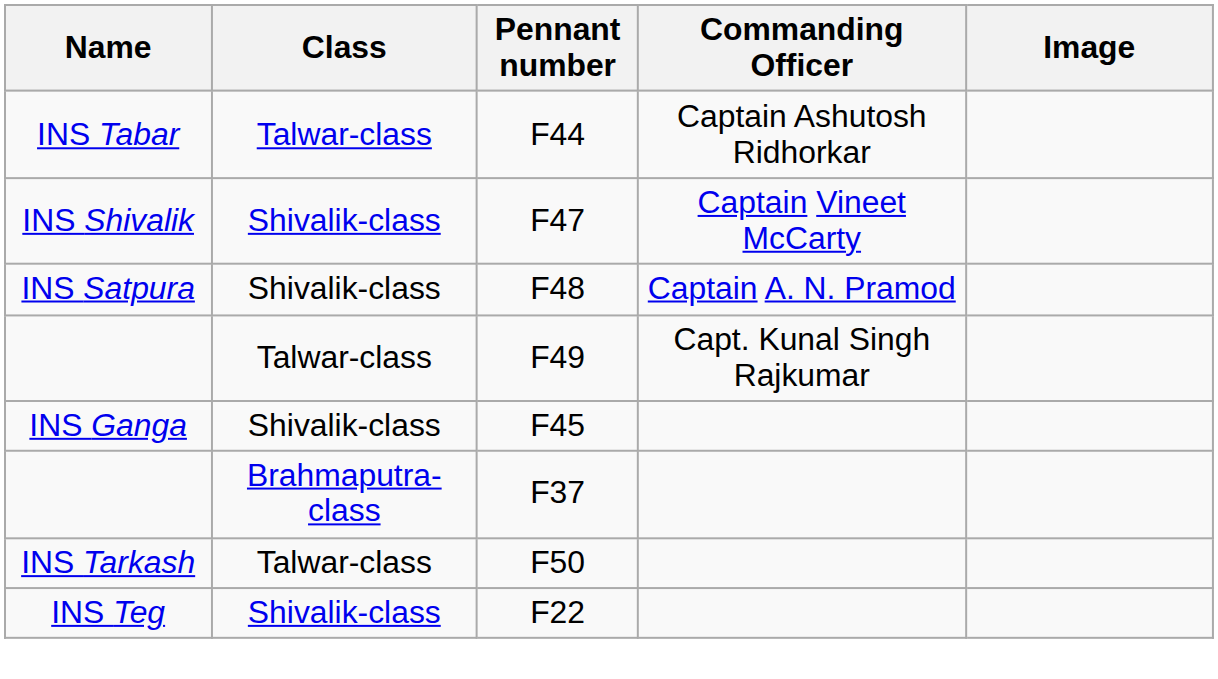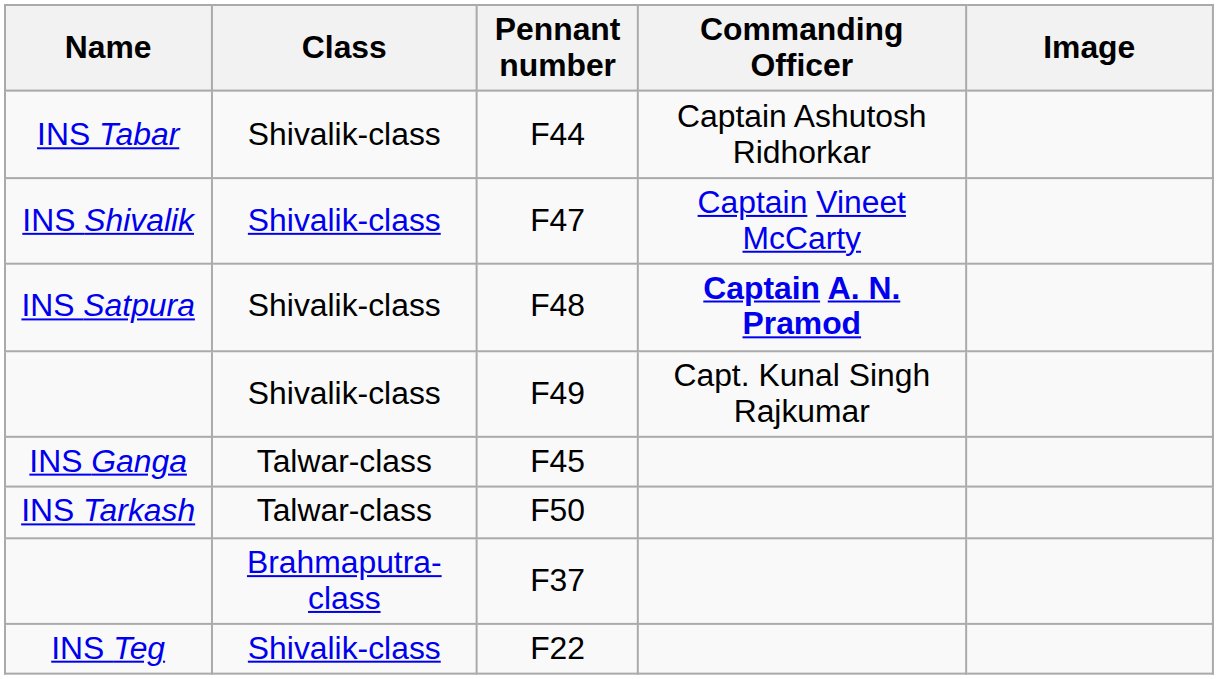F44 | Class: Talwar-class -> Shivalik-class
F48 | Commanding Officer: normal -> bold
F49 | Class: Talwar-class -> Shivalik-class
F45 | Class: Shivalik-class -> Talwar-class
rows swapped: F50 <-> F37
